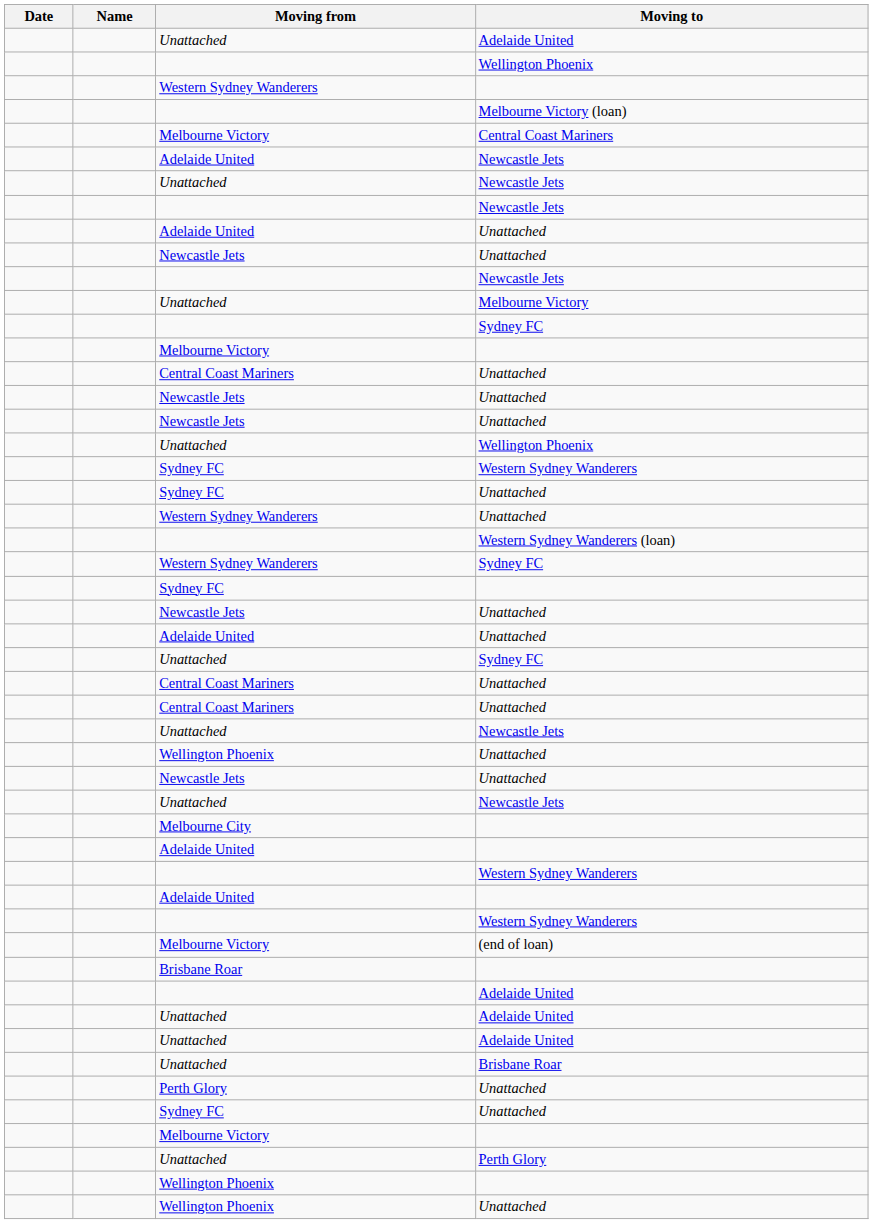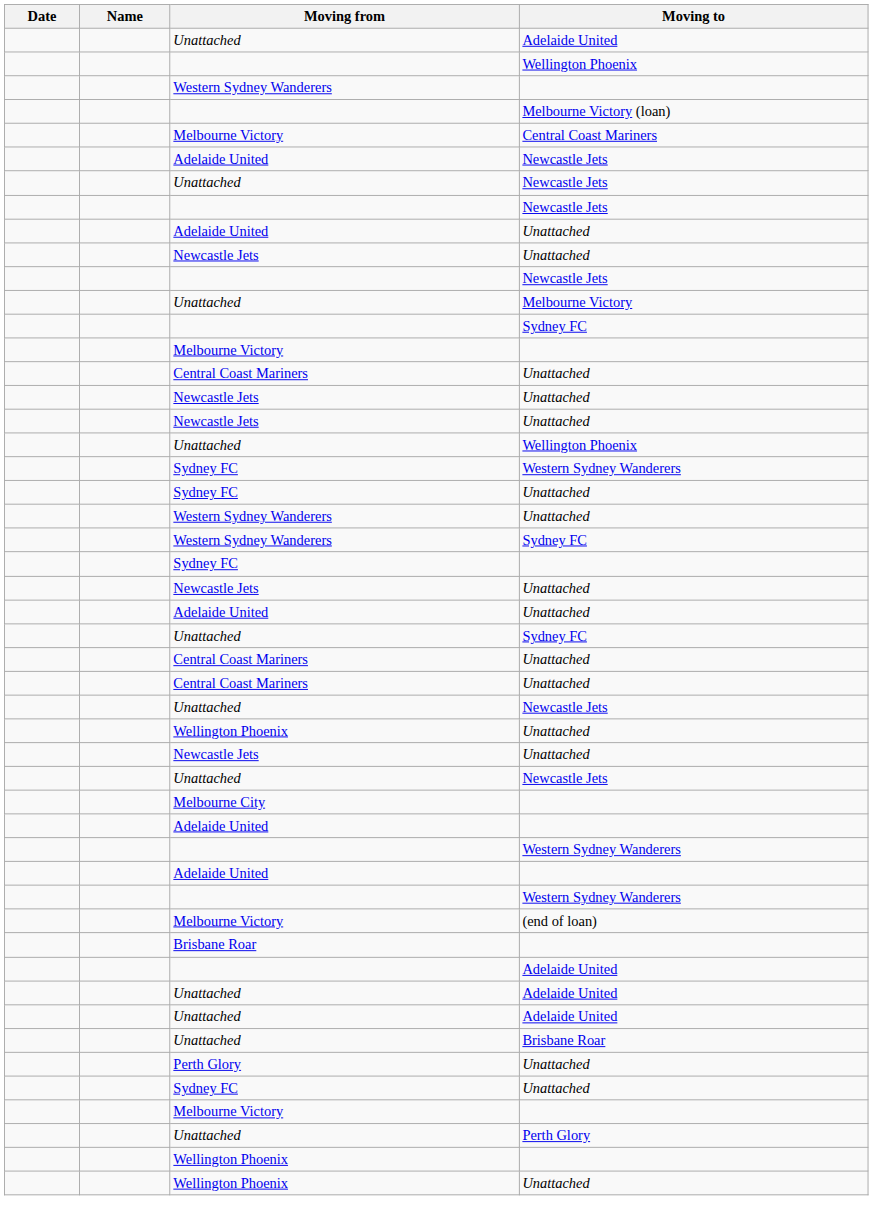- row: Western Sydney Wanderers (loan)
